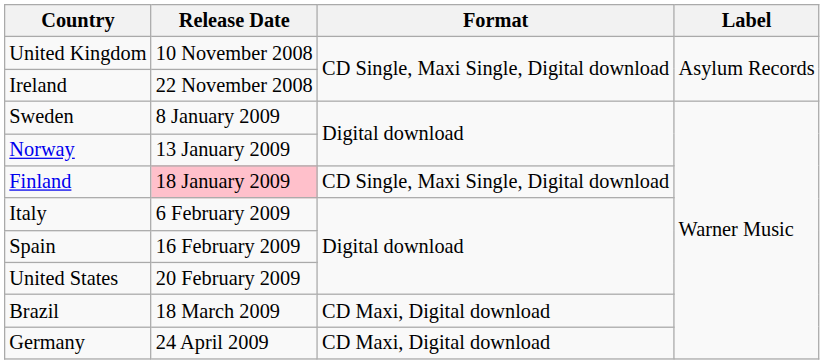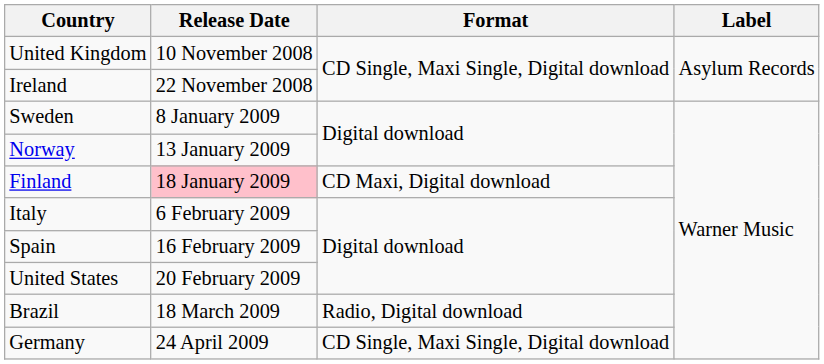Finland | Format: CD Single, Maxi Single, Digital download -> CD Maxi, Digital download
Brazil | Format: CD Maxi, Digital download -> Radio, Digital download
Germany | Format: CD Maxi, Digital download -> CD Single, Maxi Single, Digital download
